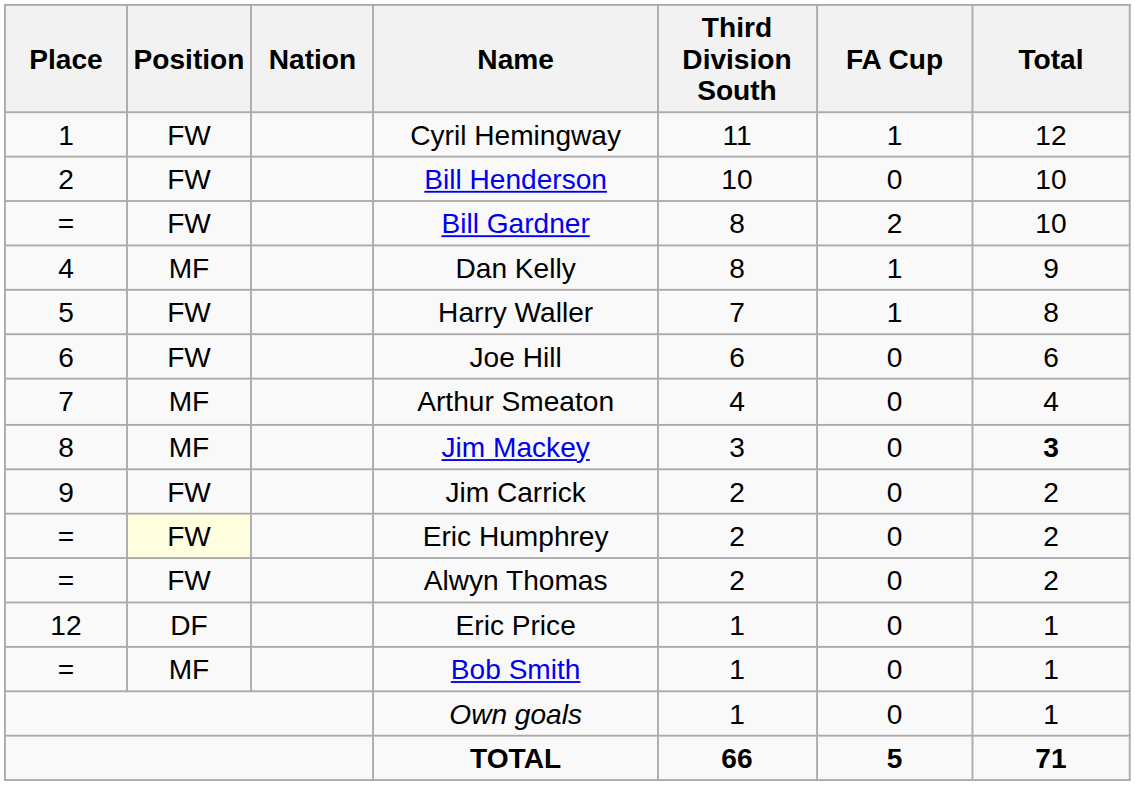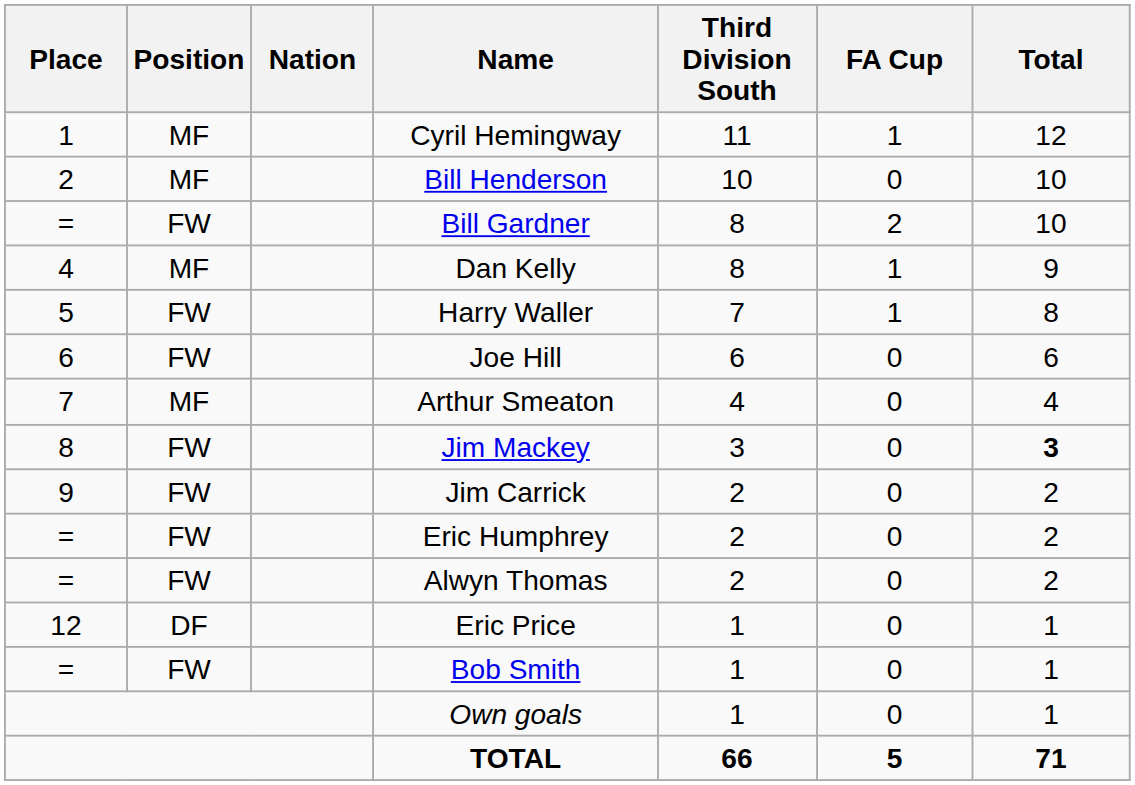Cyril Hemingway | Position: FW -> MF
Bill Henderson | Position: FW -> MF
Jim Mackey | Position: MF -> FW
Eric Humphrey | Position: lightyellow background -> no background
Bob Smith | Position: MF -> FW
